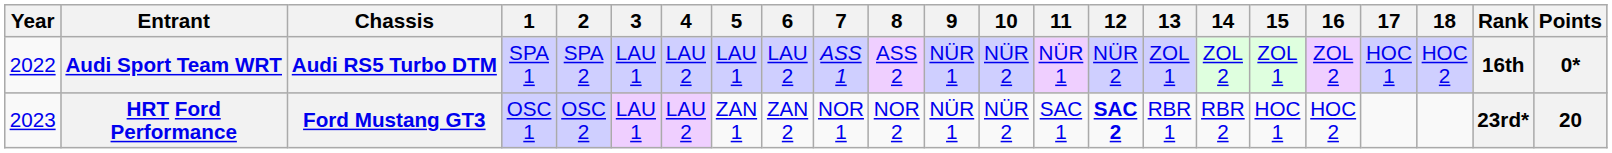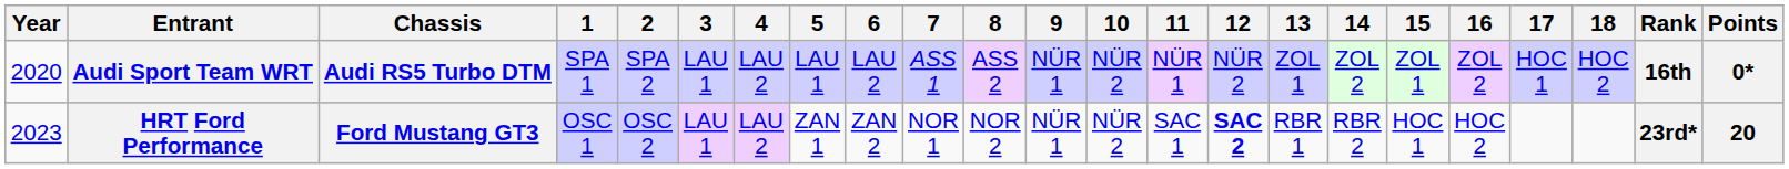Audi Sport Team WRT | Year: 2022 -> 2020
